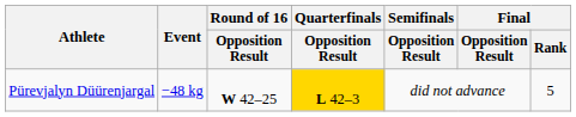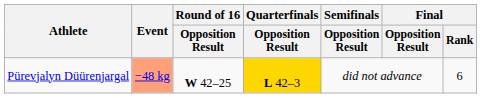Pürevjalyn Düürenjargal | Event: no background -> lightsalmon background
Pürevjalyn Düürenjargal | Final / Rank: 5 -> 6
